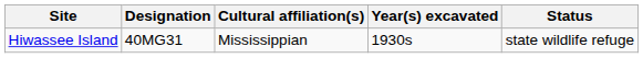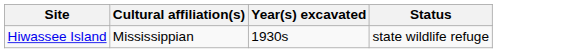- column: Designation | 40MG31
